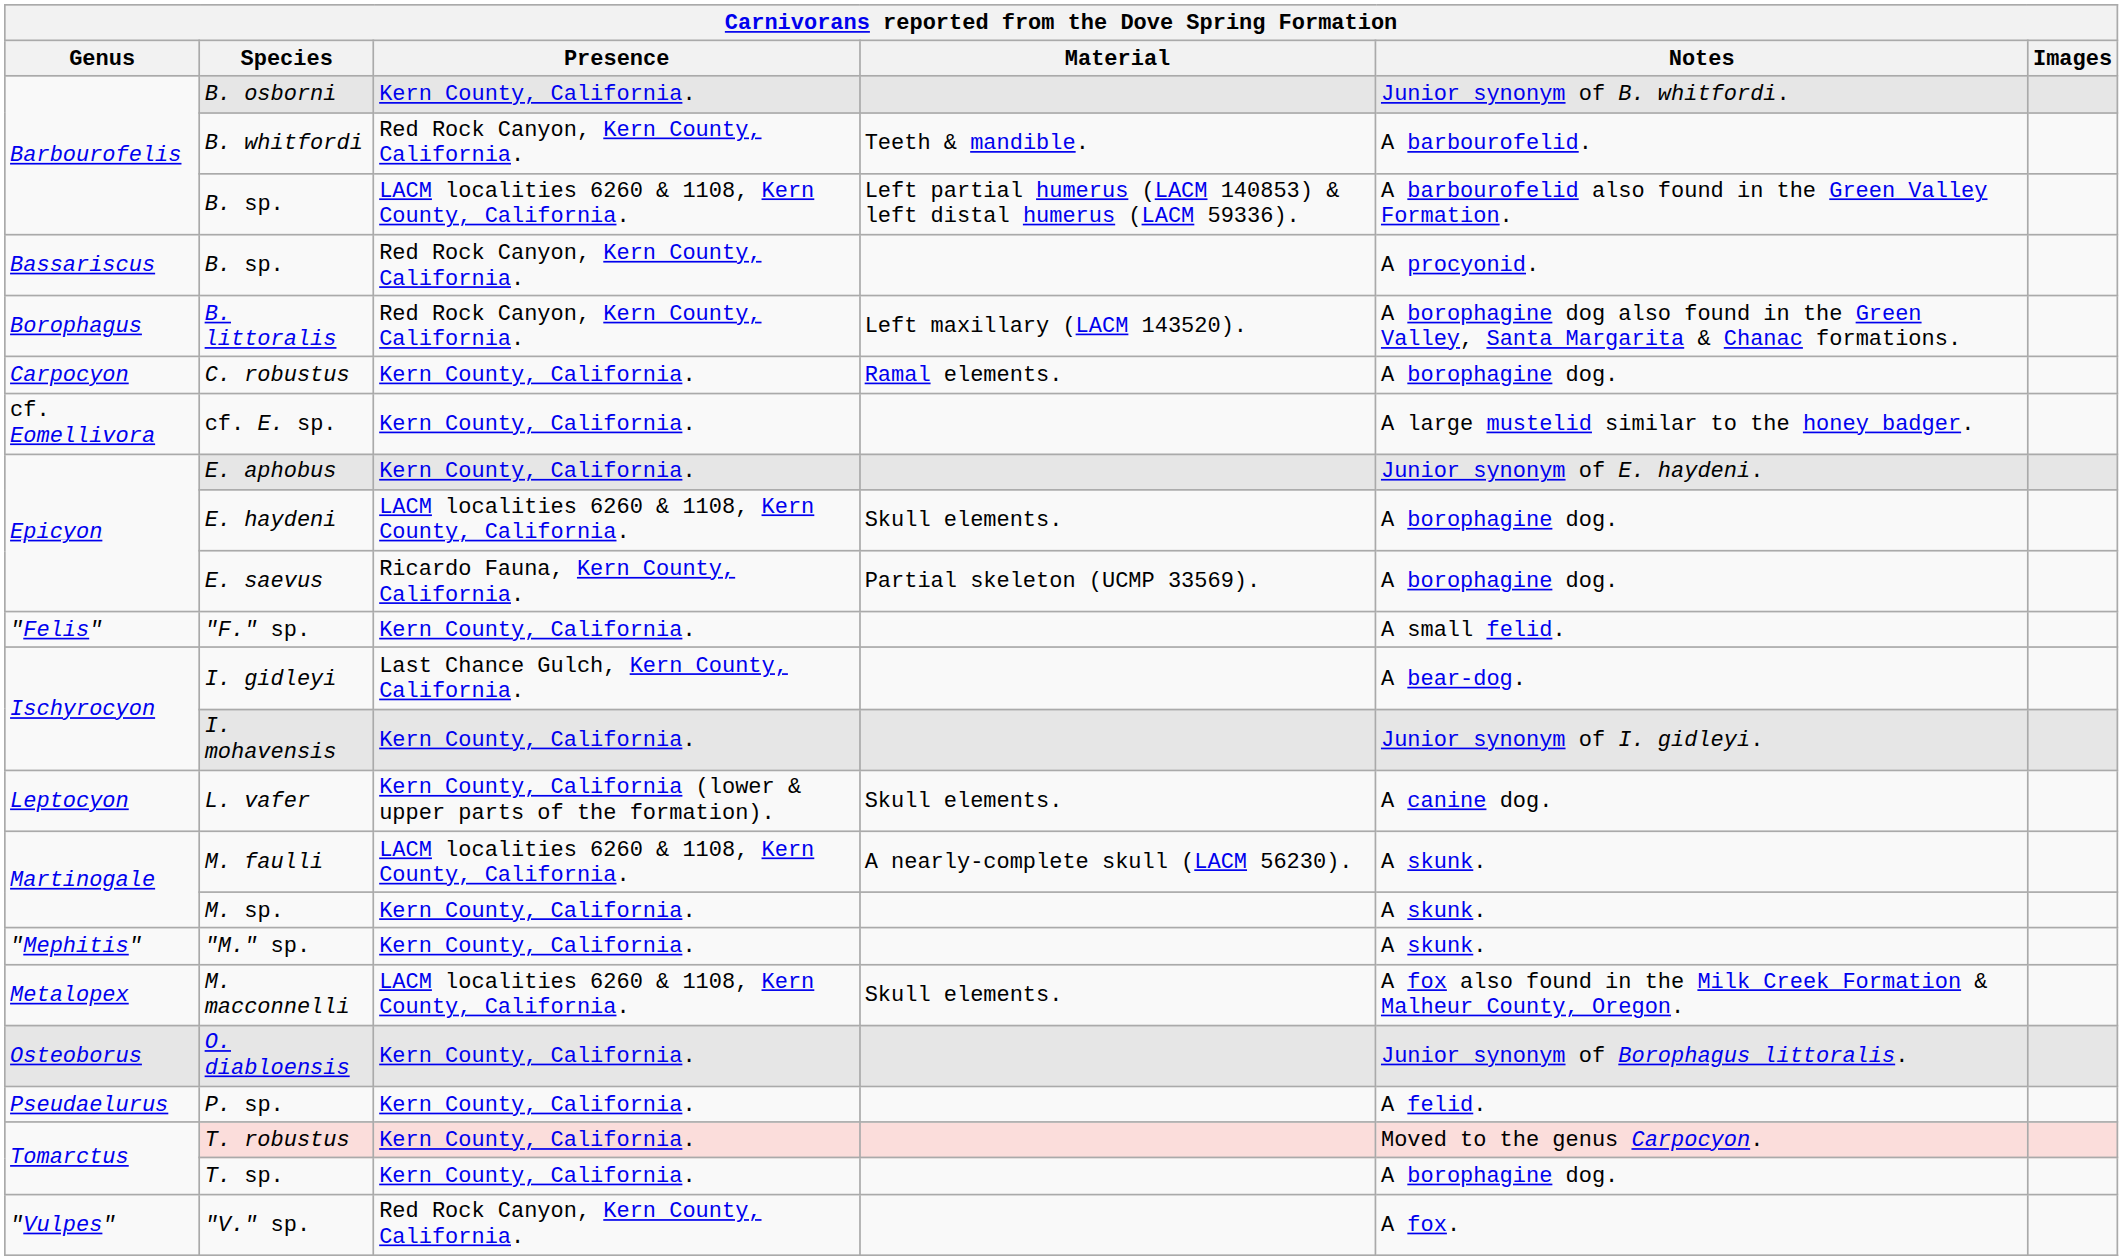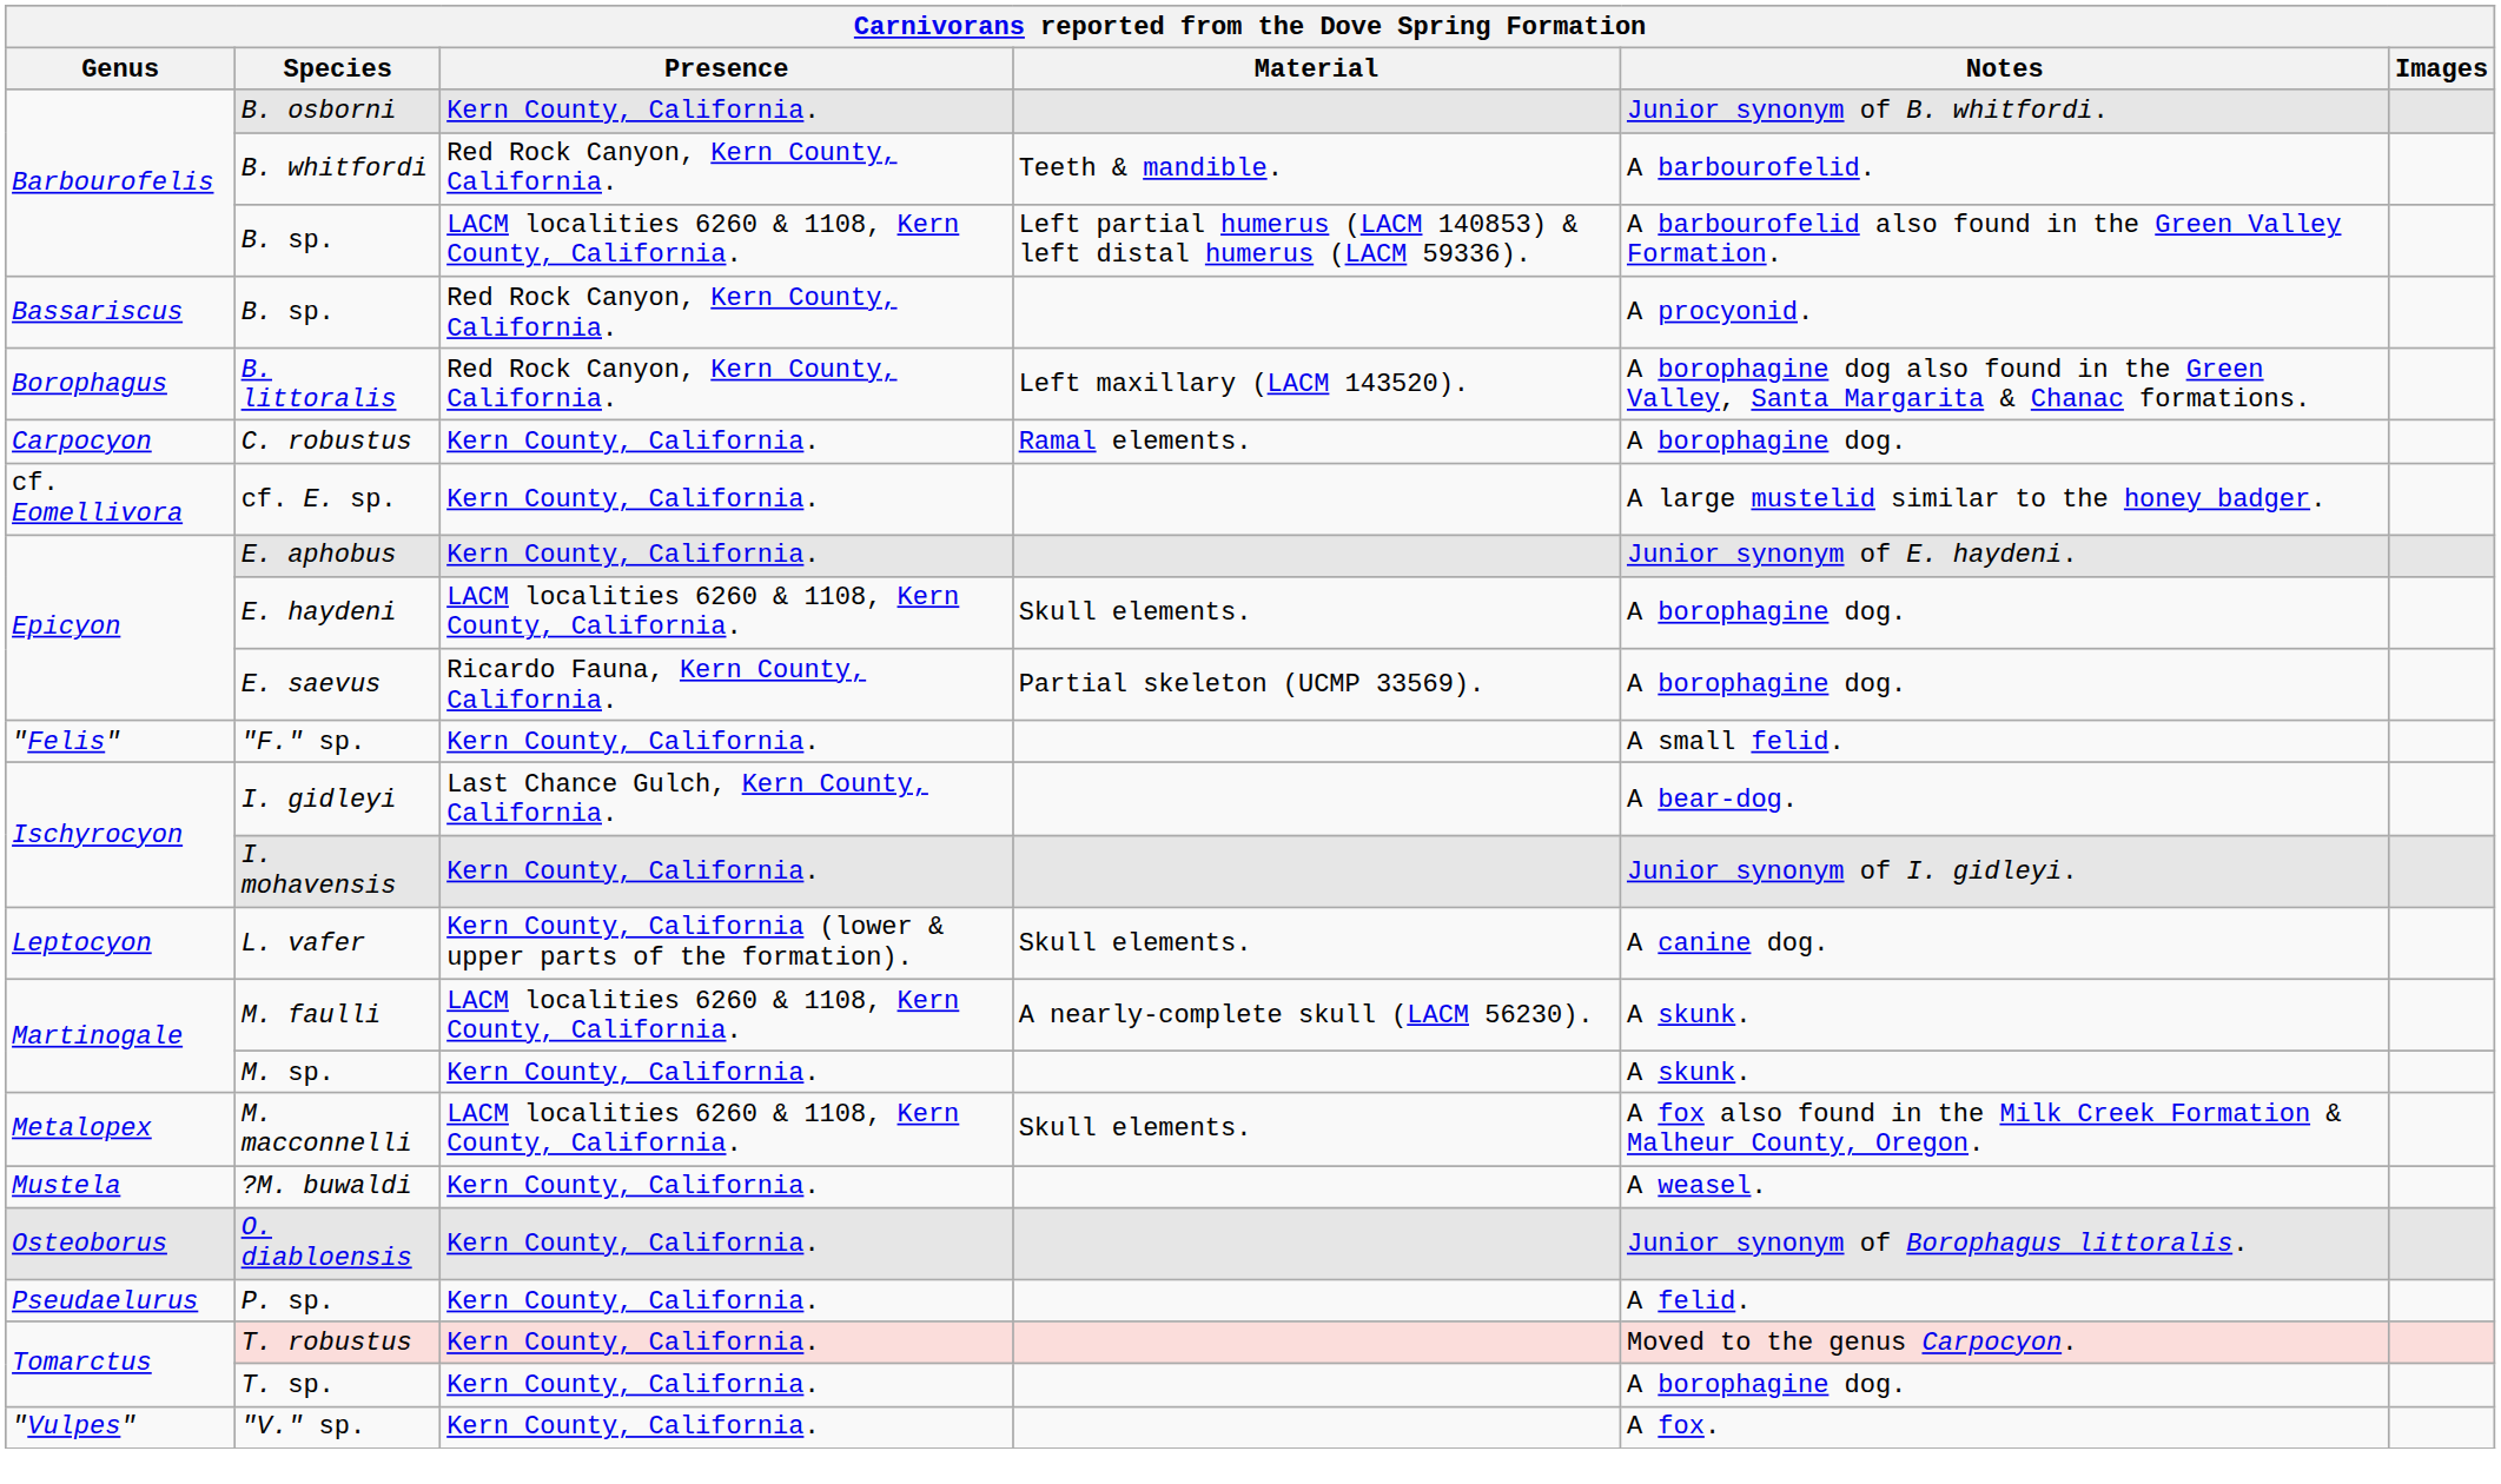- row: "Mephitis" | "M." sp. | Kern County, California. | A skunk.
+ row: Mustela | ?M. buwaldi | Kern County, California. | A weasel.
"V." sp. | Presence: Red Rock Canyon, Kern County, California. -> Kern County, California.
